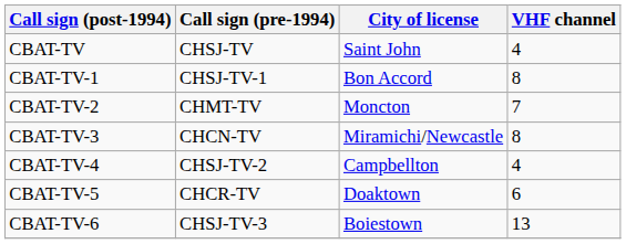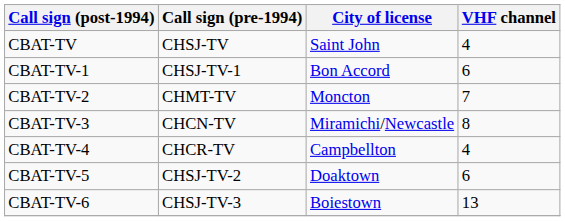CBAT-TV-1 | VHF channel: 8 -> 6
CBAT-TV-4 | Call sign (pre-1994): CHSJ-TV-2 -> CHCR-TV
CBAT-TV-5 | Call sign (pre-1994): CHCR-TV -> CHSJ-TV-2
